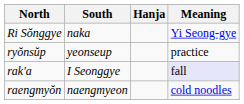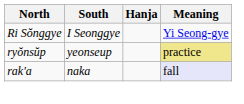Ri Sŏnggye | South: naka -> I Seonggye
ryŏnsŭp | Meaning: no background -> khaki background
rak'a | South: I Seonggye -> naka
- row: raengmyŏn | naengmyeon | cold noodles
